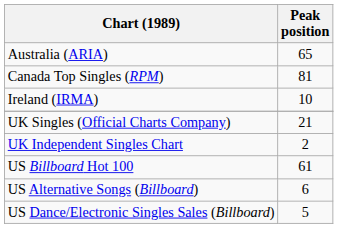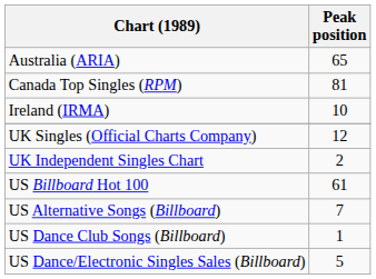UK Singles (Official Charts Company) | Peak position: 21 -> 12
US Alternative Songs (Billboard) | Peak position: 6 -> 7
+ row: US Dance Club Songs (Billboard) | 1
